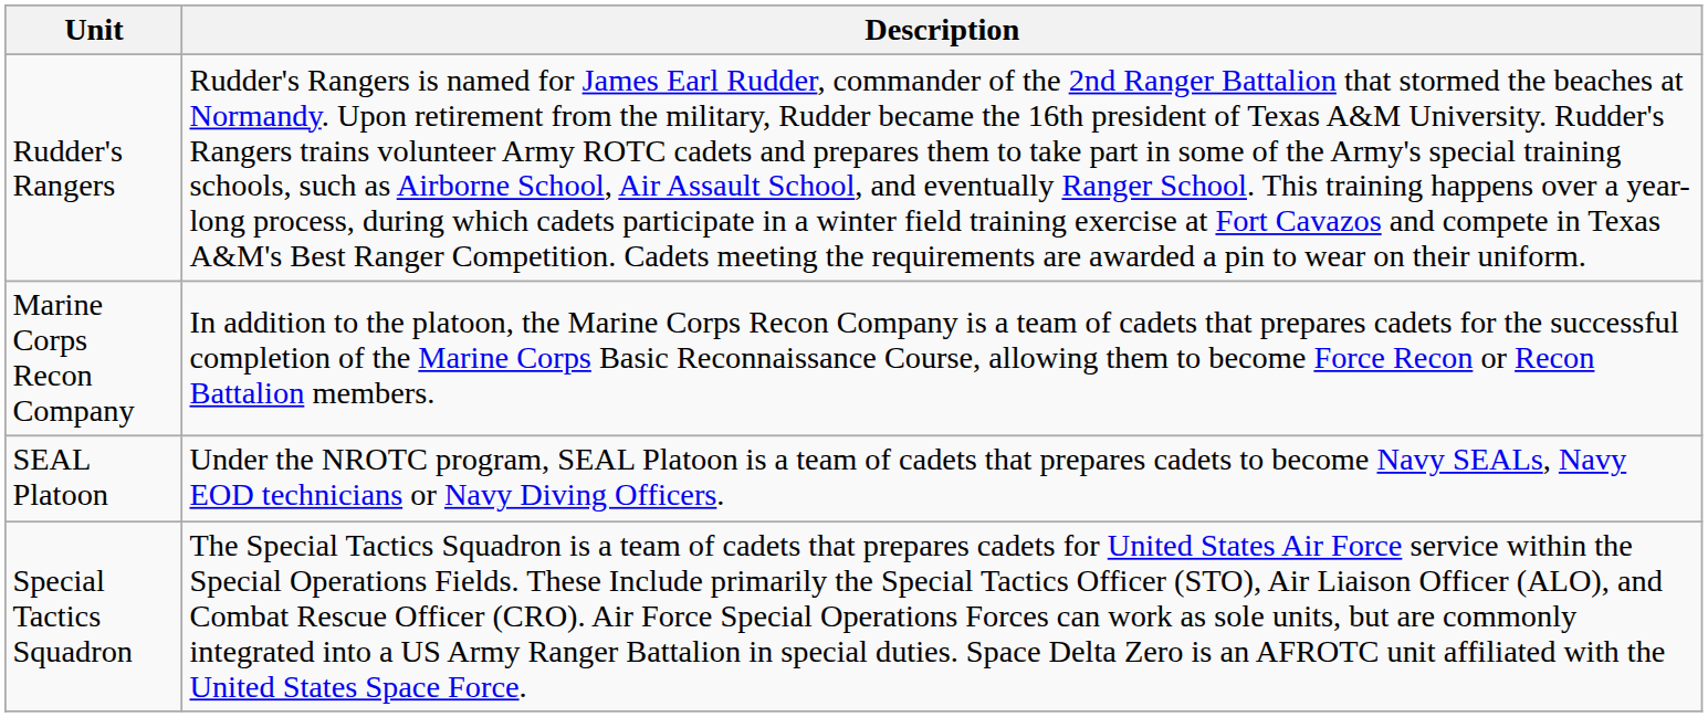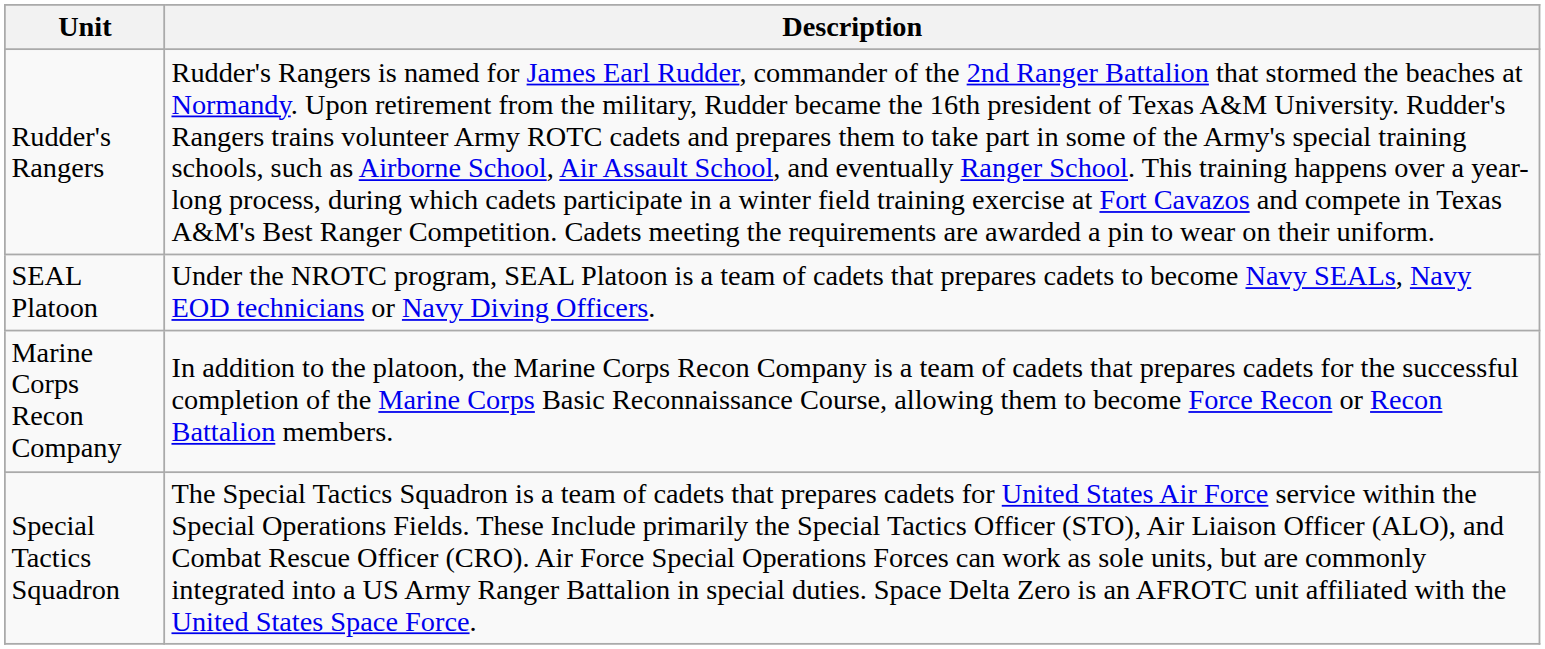rows swapped: SEAL Platoon <-> Marine Corps Recon Company
